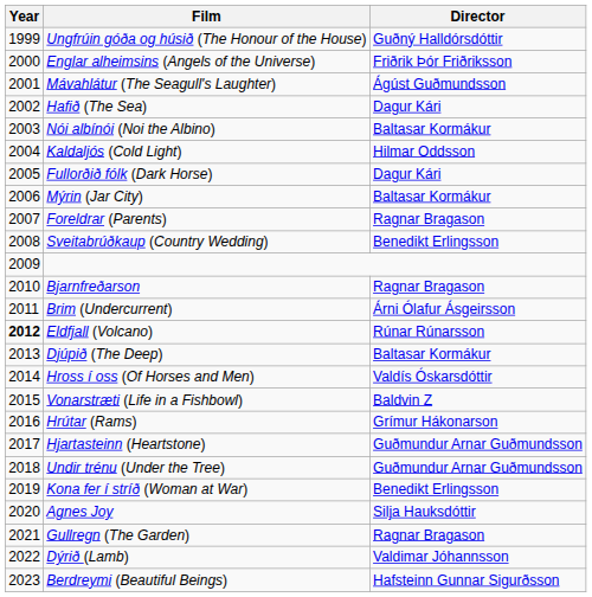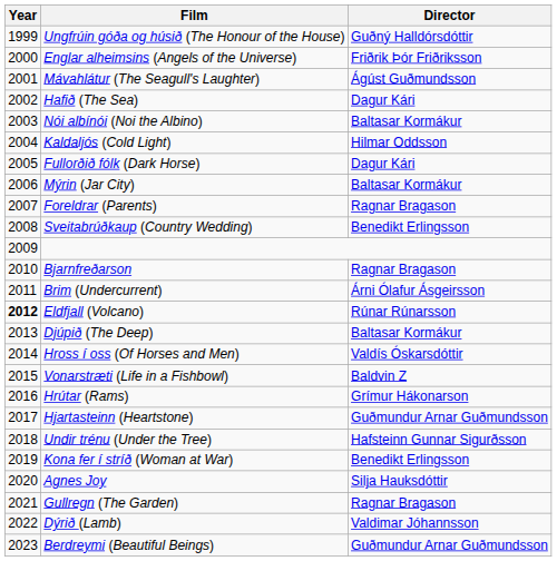Undir trénu (Under the Tree) | Director: Guðmundur Arnar Guðmundsson -> Hafsteinn Gunnar Sigurðsson
Berdreymi (Beautiful Beings) | Director: Hafsteinn Gunnar Sigurðsson -> Guðmundur Arnar Guðmundsson
